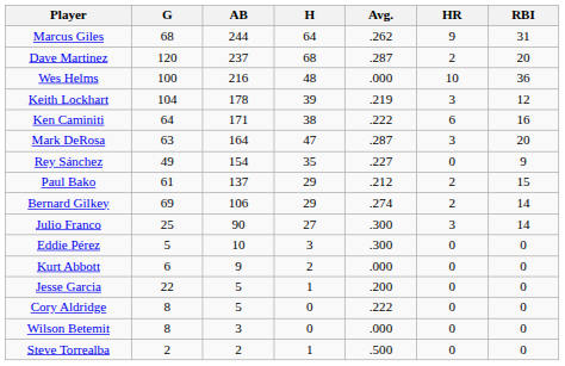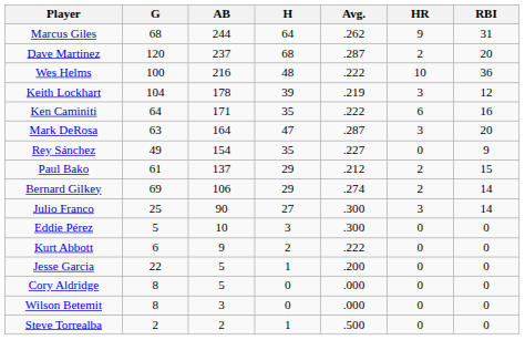Wes Helms | Avg.: .000 -> .222
Ken Caminiti | H: 38 -> 35
Kurt Abbott | Avg.: .000 -> .222
Cory Aldridge | Avg.: .222 -> .000
